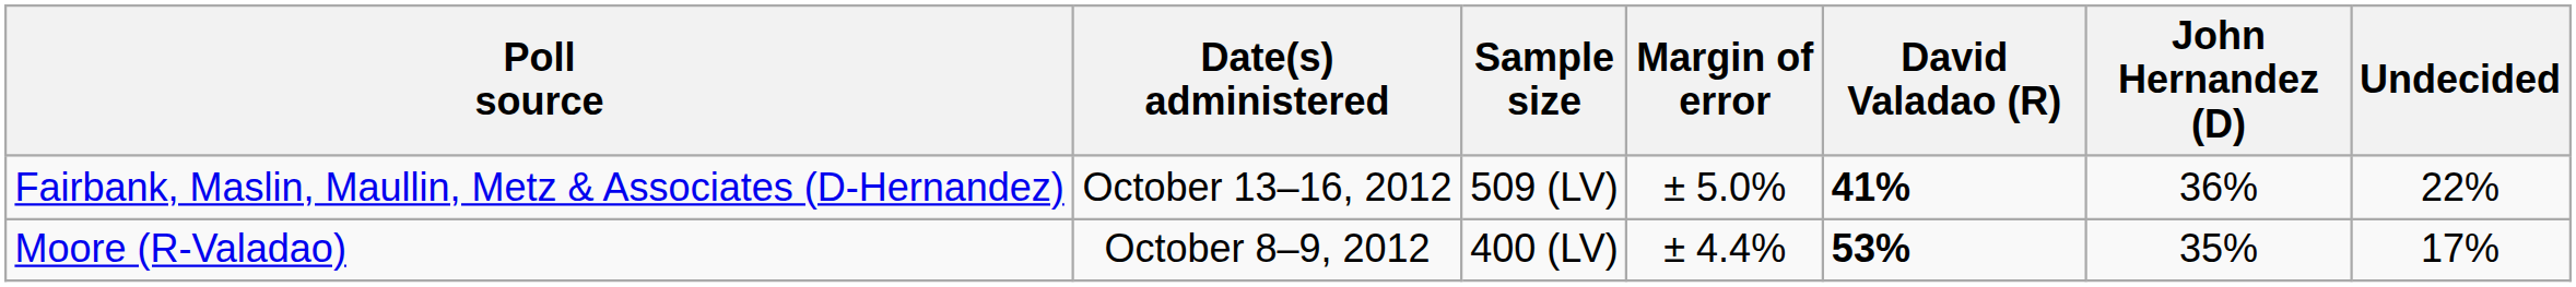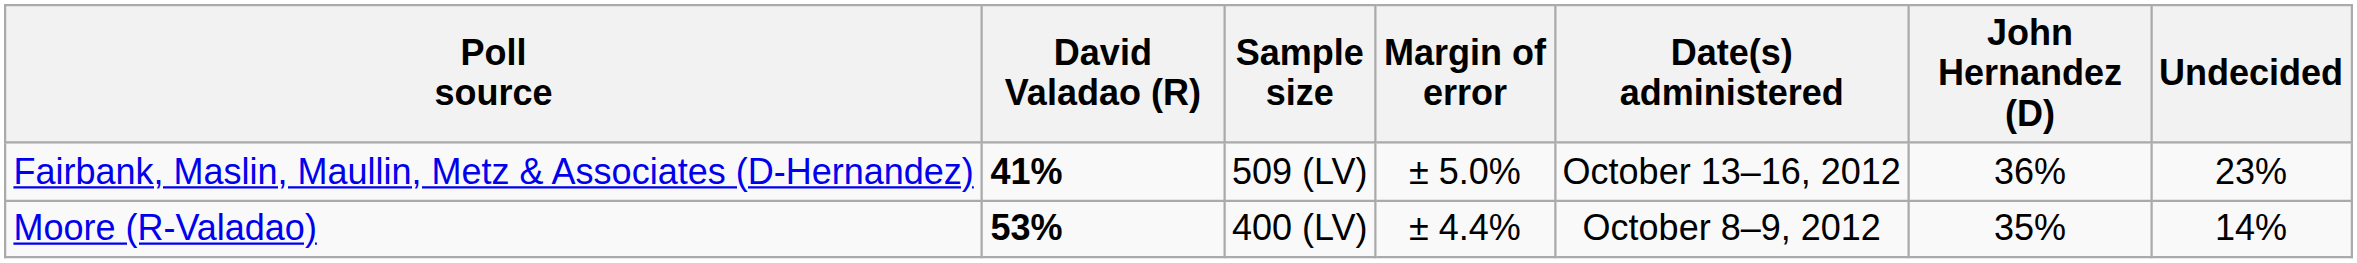columns swapped: Date(s) administered <-> David Valadao (R)
Fairbank, Maslin, Maullin, Metz & Associates (D-Hernandez) | Undecided: 22% -> 23%
Moore (R-Valadao) | Undecided: 17% -> 14%
